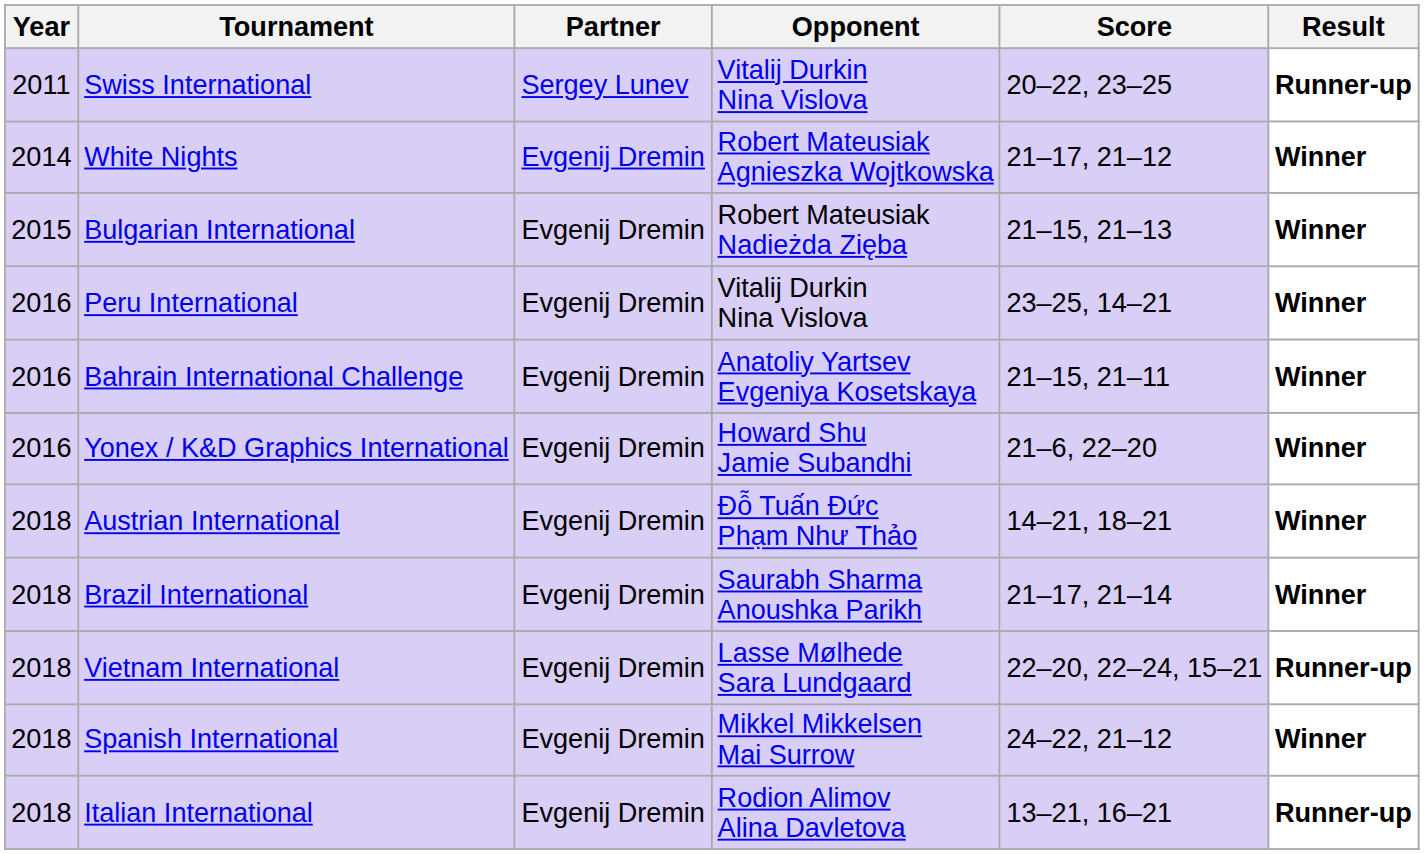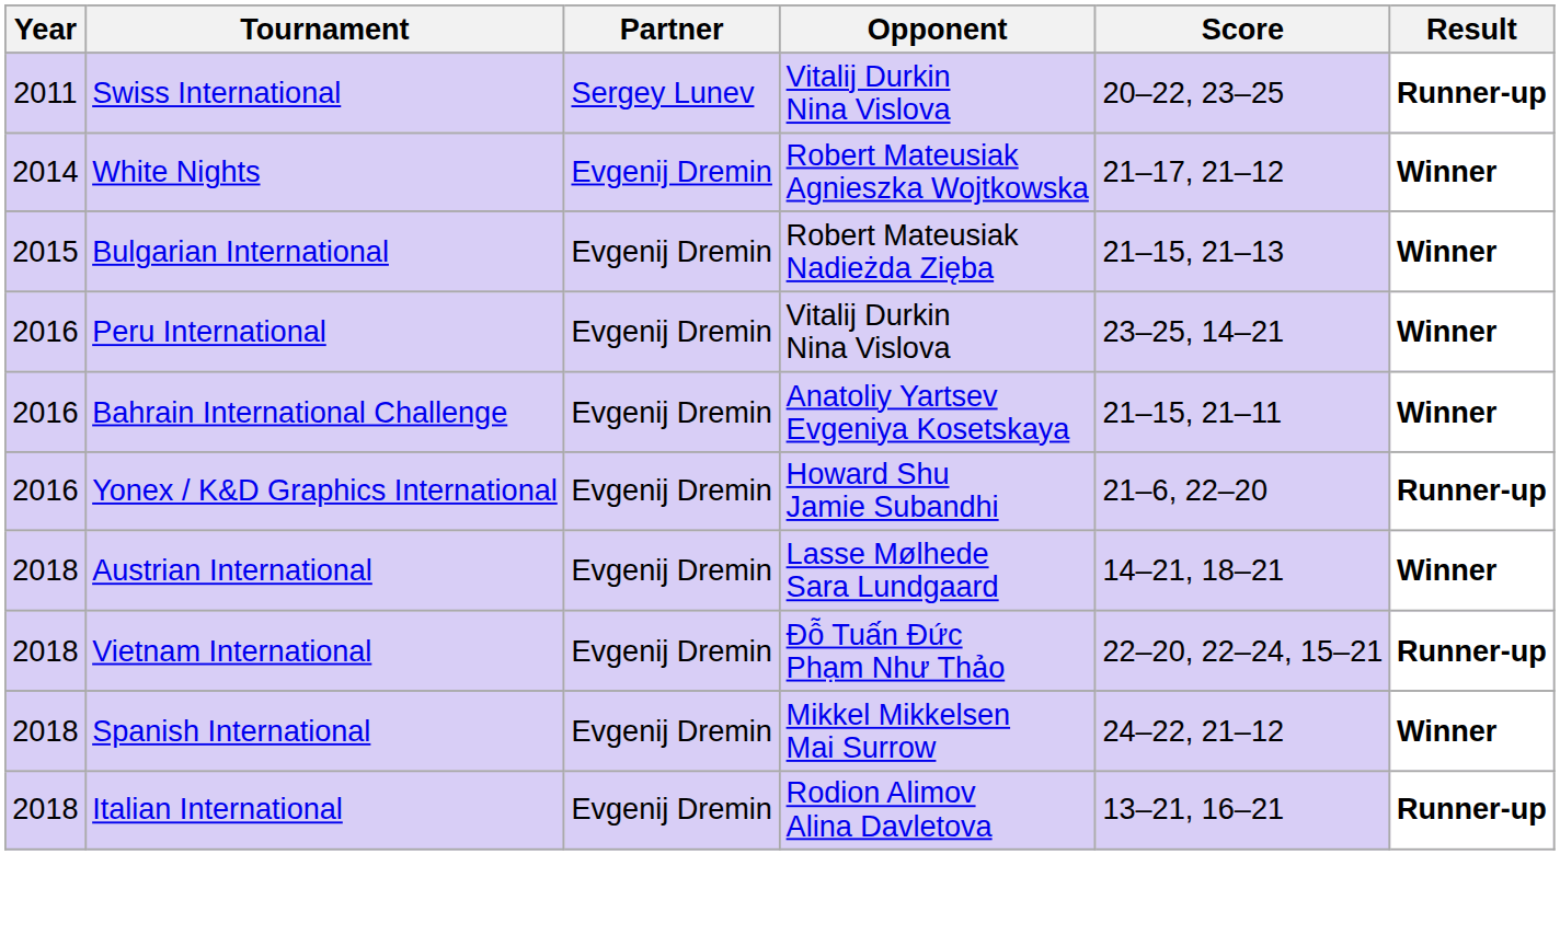Yonex / K&D Graphics International | Result: Winner -> Runner-up
Austrian International | Opponent: Đỗ Tuấn Đức Phạm Như Thảo -> Lasse Mølhede Sara Lundgaard
- row: 2018 | Brazil International | Evgenij Dremin | Saurabh Sharma Anoushka Parikh | 21–17, 21–14 | Winner
Vietnam International | Opponent: Lasse Mølhede Sara Lundgaard -> Đỗ Tuấn Đức Phạm Như Thảo
